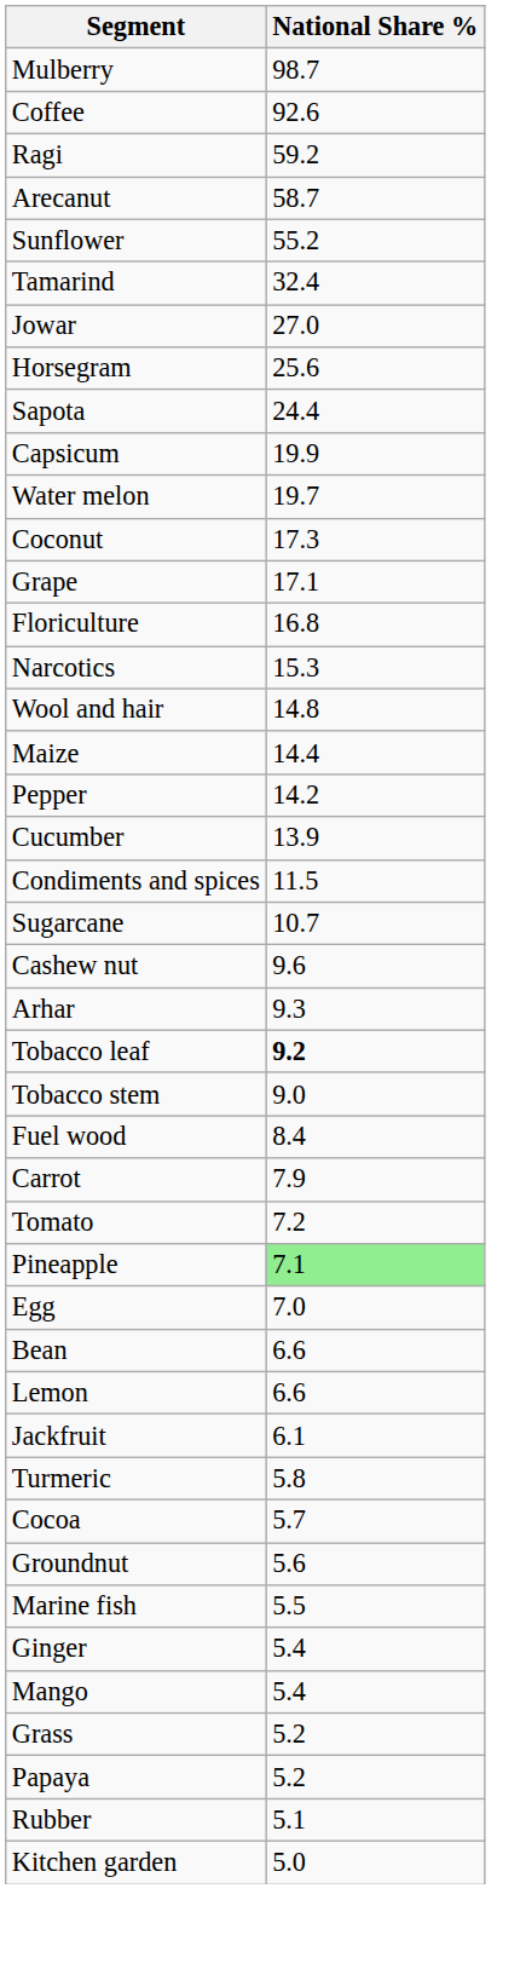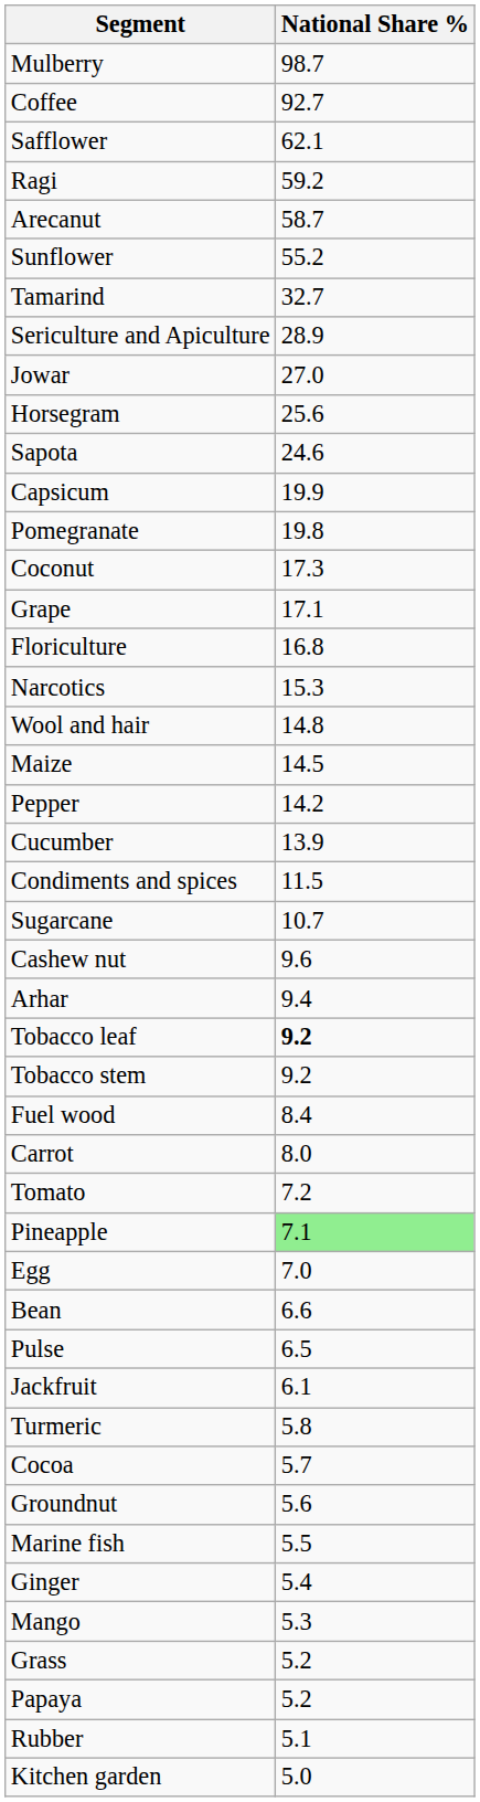Coffee | National Share %: 92.6 -> 92.7
+ row: Safflower | 62.1
Tamarind | National Share %: 32.4 -> 32.7
+ row: Sericulture and Apiculture | 28.9
Sapota | National Share %: 24.4 -> 24.6
+ row: Pomegranate | 19.8
- row: Water melon | 19.7
Maize | National Share %: 14.4 -> 14.5
Arhar | National Share %: 9.3 -> 9.4
Tobacco stem | National Share %: 9.0 -> 9.2
Carrot | National Share %: 7.9 -> 8.0
- row: Lemon | 6.6
+ row: Pulse | 6.5
Mango | National Share %: 5.4 -> 5.3
